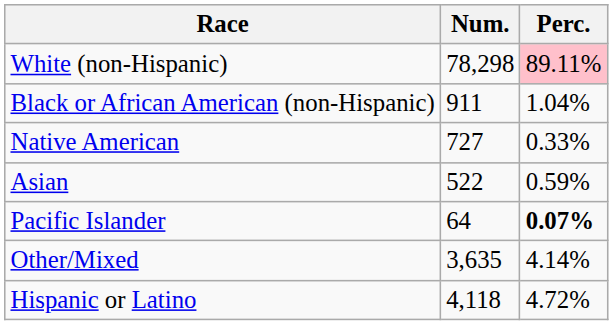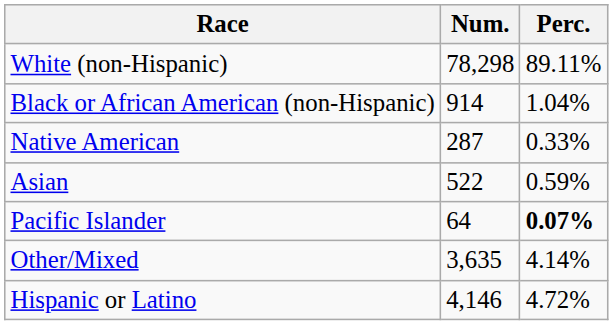White (non-Hispanic) | Perc.: pink background -> no background
Black or African American (non-Hispanic) | Num.: 911 -> 914
Native American | Num.: 727 -> 287
Hispanic or Latino | Num.: 4,118 -> 4,146
